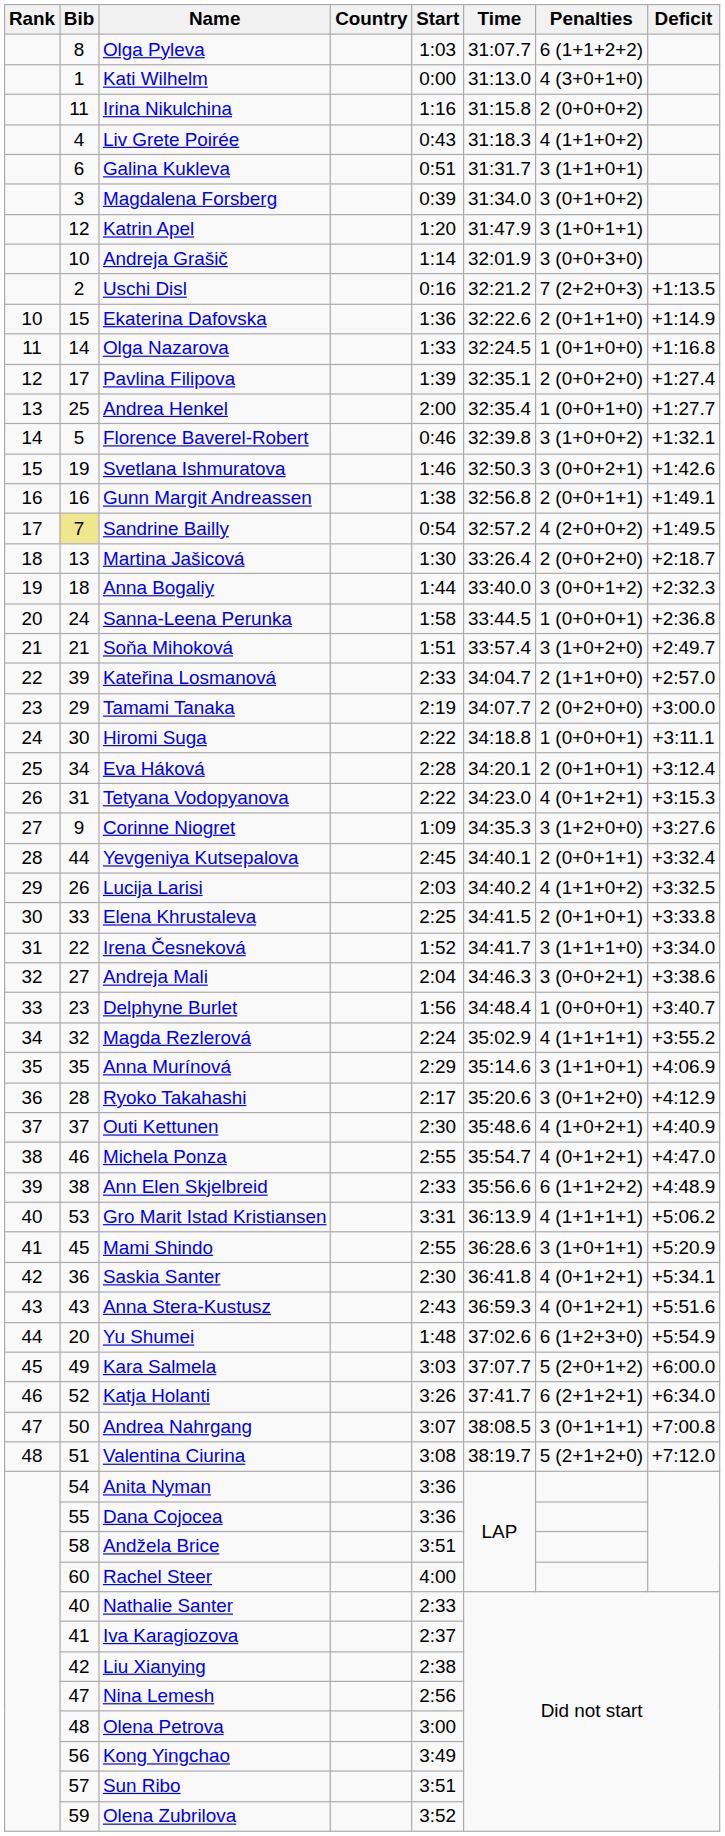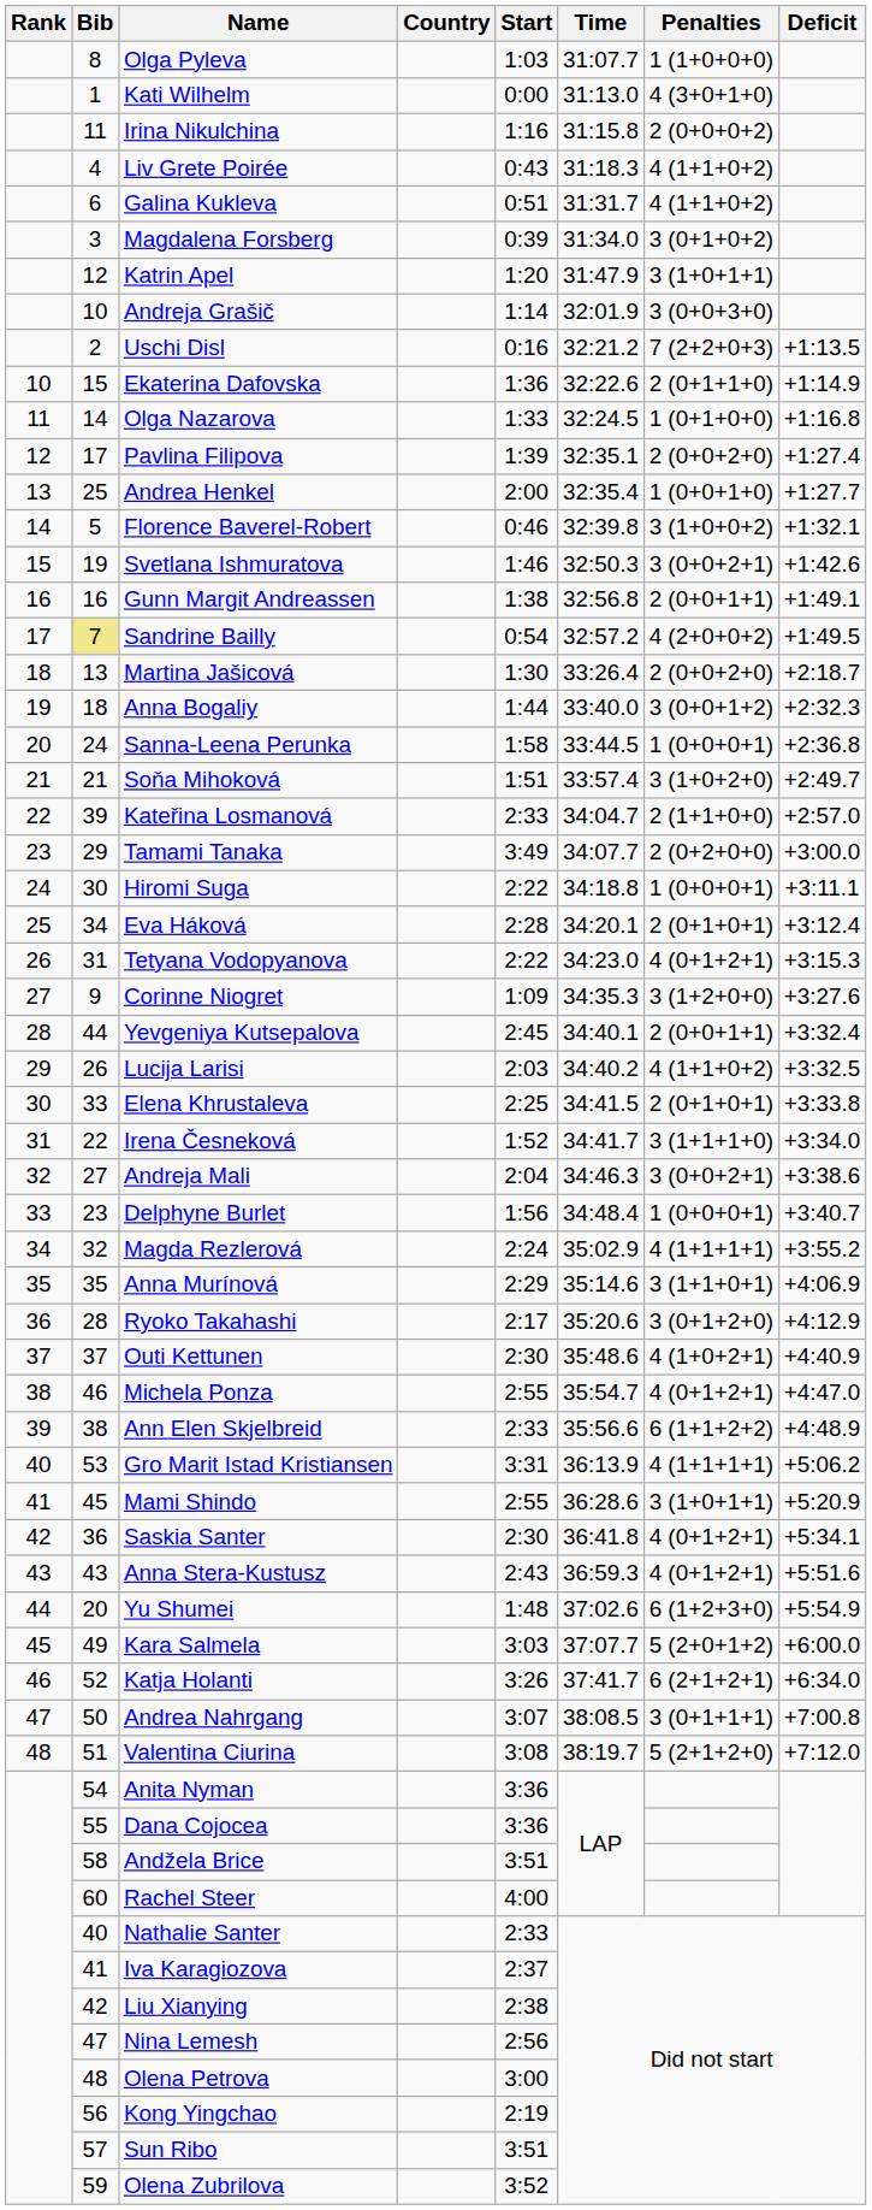Olga Pyleva | Penalties: 6 (1+1+2+2) -> 1 (1+0+0+0)
Galina Kukleva | Penalties: 3 (1+1+0+1) -> 4 (1+1+0+2)
Tamami Tanaka | Start: 2:19 -> 3:49
Kong Yingchao | Start: 3:49 -> 2:19
